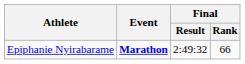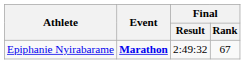Epiphanie Nyirabarame | Final / Rank: 66 -> 67
